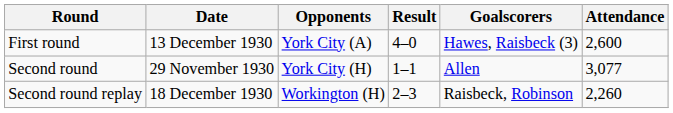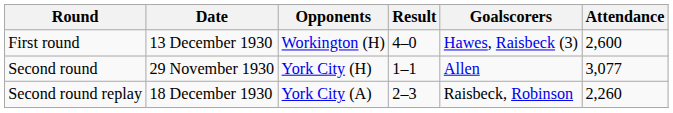First round | Opponents: York City (A) -> Workington (H)
Second round replay | Opponents: Workington (H) -> York City (A)
